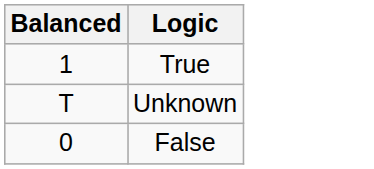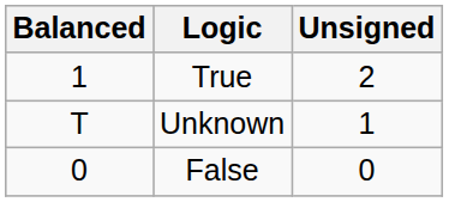+ column: Unsigned | 2 | 1 | 0
